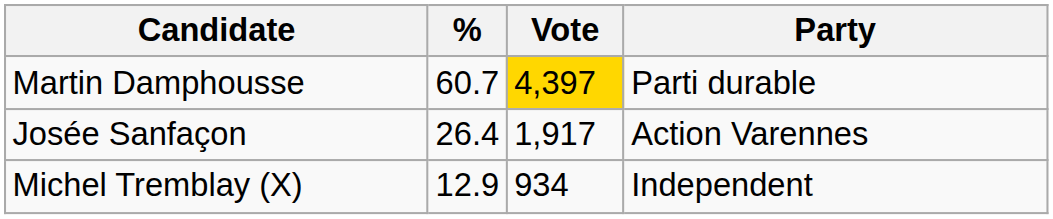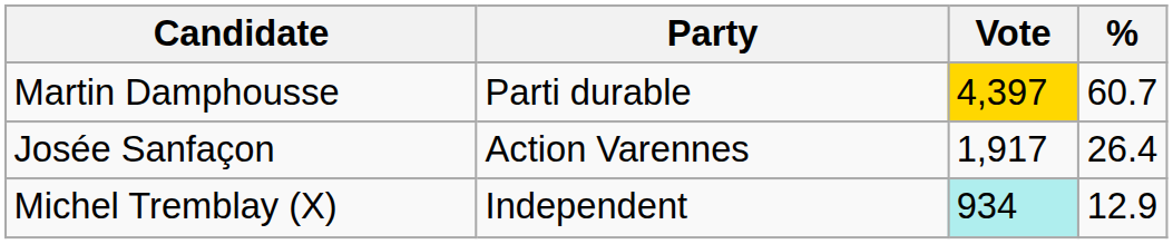columns swapped: Party <-> %
Michel Tremblay (X) | Vote: no background -> paleturquoise background
